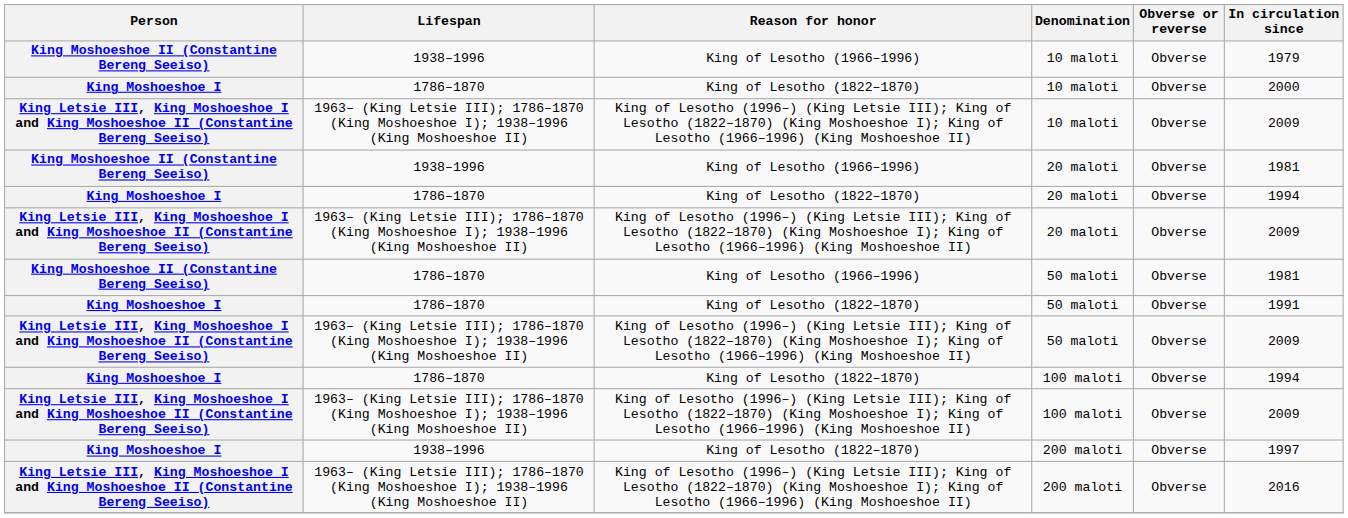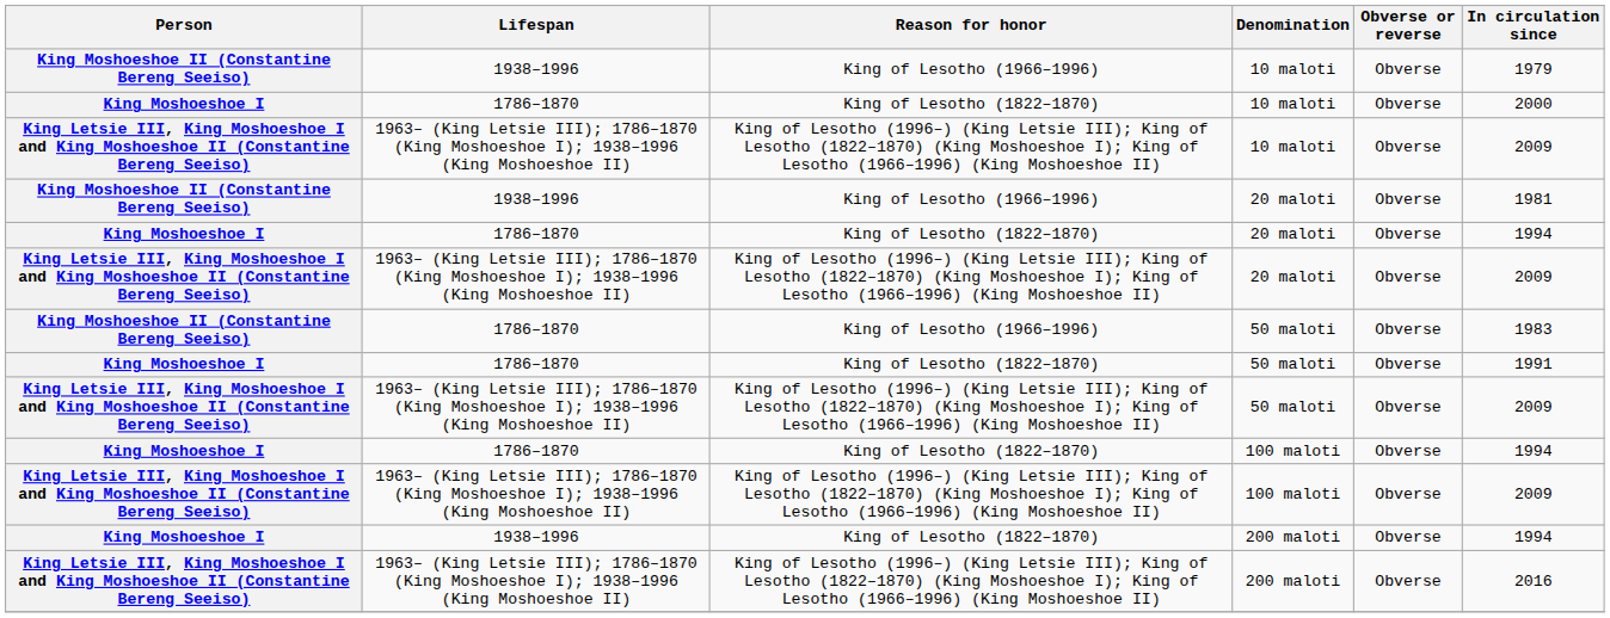King Moshoeshoe II (Constantine Bereng Seeiso) / 50 maloti | In circulation since: 1981 -> 1983
King Moshoeshoe I / 200 maloti | In circulation since: 1997 -> 1994
